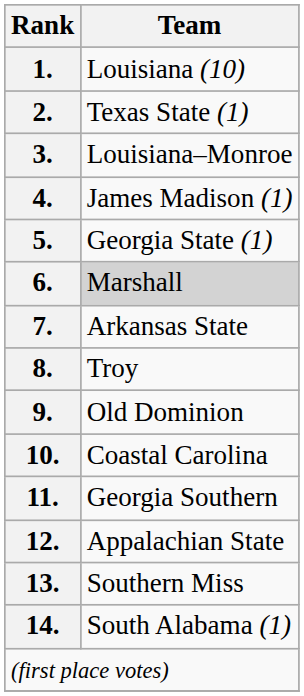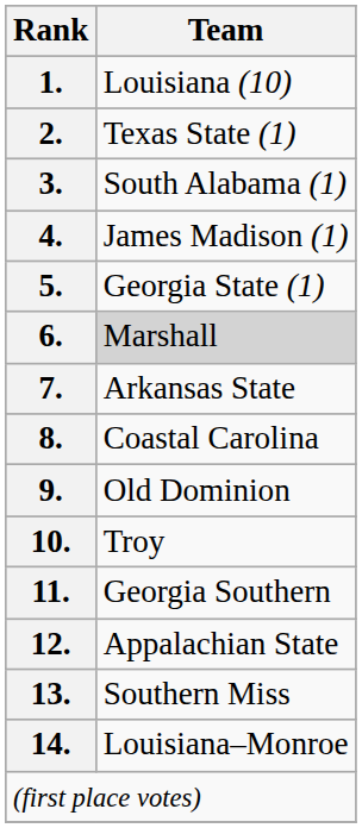3. | Team: Louisiana–Monroe -> South Alabama (1)
8. | Team: Troy -> Coastal Carolina
10. | Team: Coastal Carolina -> Troy
14. | Team: South Alabama (1) -> Louisiana–Monroe
